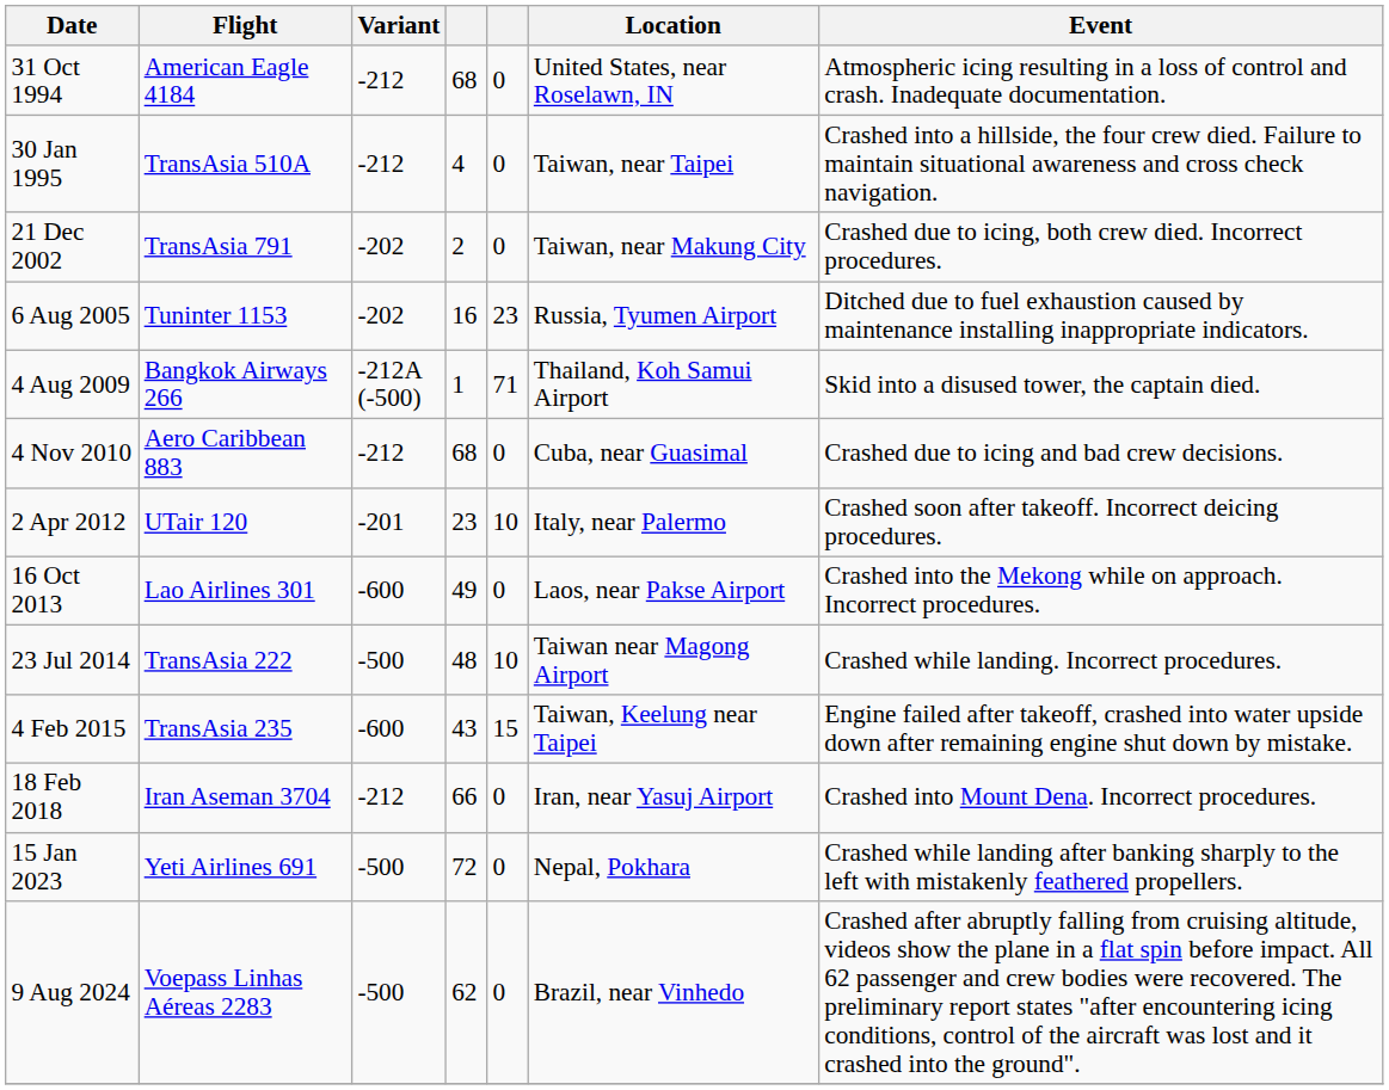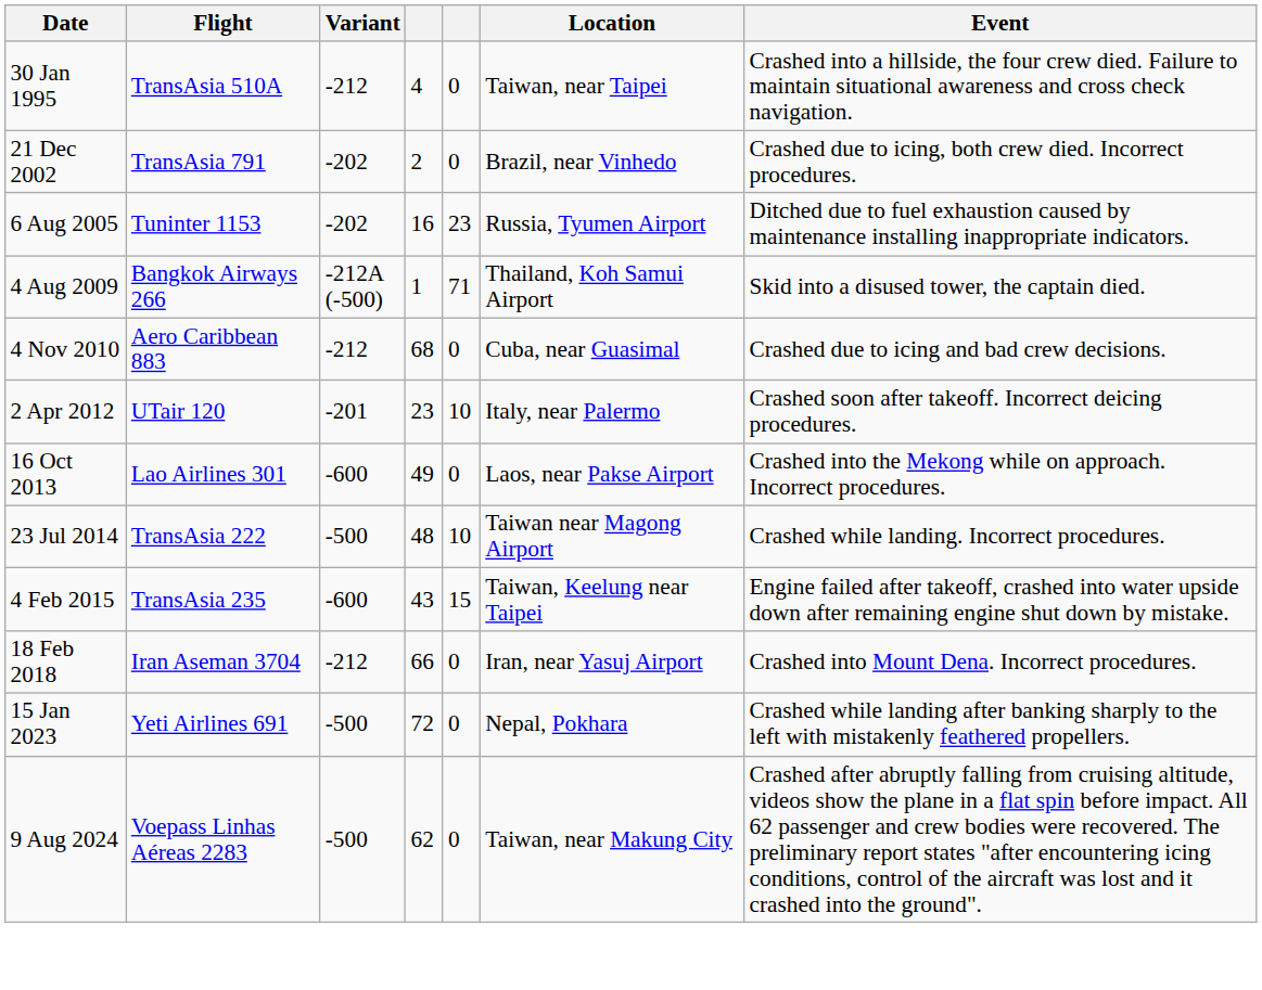- row: 31 Oct 1994 | American Eagle 4184 | -212 | 68 | 0 | United States, near Roselawn, IN | Atmospheric icing resulting in a loss of control and crash. Inadequate documentation.
21 Dec 2002 | Location: Taiwan, near Makung City -> Brazil, near Vinhedo
9 Aug 2024 | Location: Brazil, near Vinhedo -> Taiwan, near Makung City
